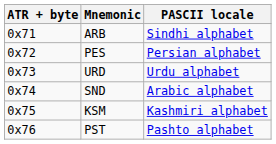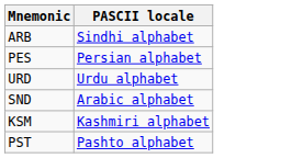- column: ATR + byte | 0x71 | 0x72 | 0x73 | 0x74 | 0x75 | 0x76
